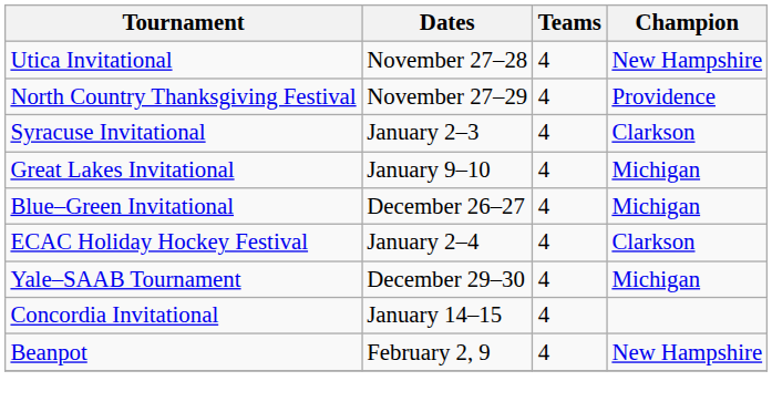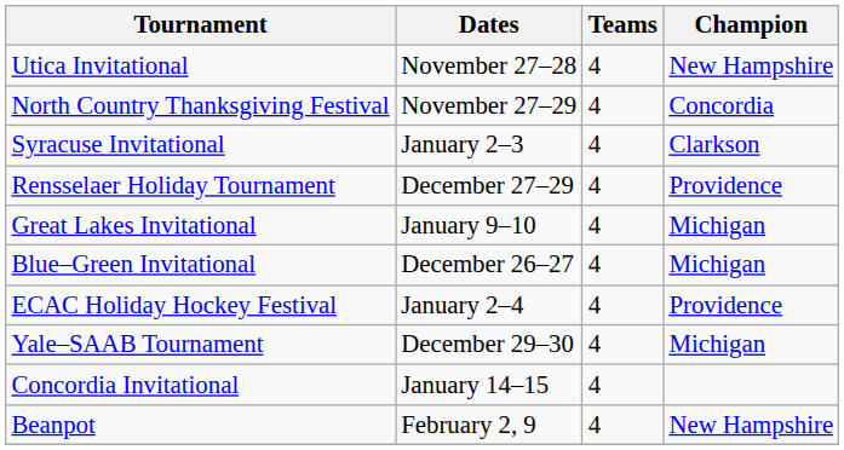North Country Thanksgiving Festival | Champion: Providence -> Concordia
+ row: Rensselaer Holiday Tournament | December 27–29 | 4 | Providence
ECAC Holiday Hockey Festival | Champion: Clarkson -> Providence
